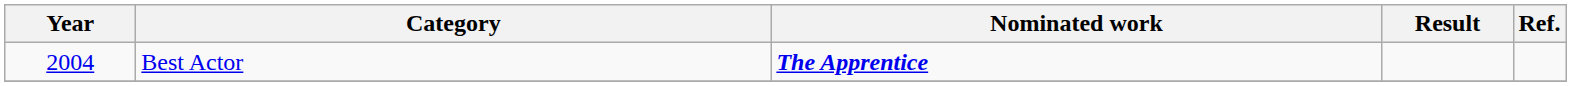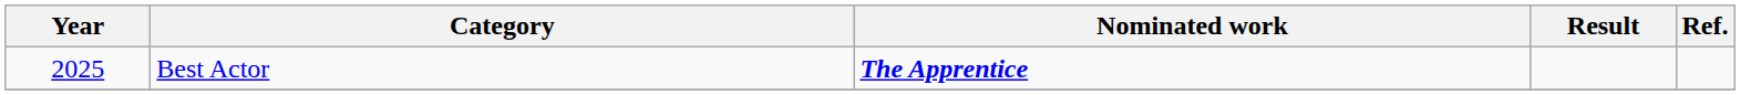Best Actor | Year: 2004 -> 2025
